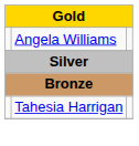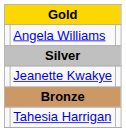+ row: Jeanette Kwakye
